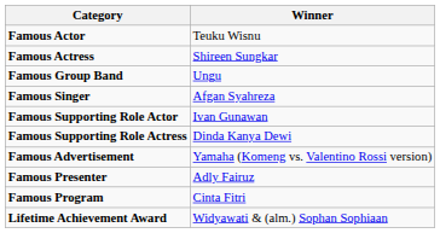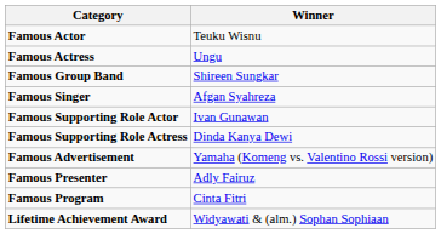Famous Actress | Winner: Shireen Sungkar -> Ungu
Famous Group Band | Winner: Ungu -> Shireen Sungkar
